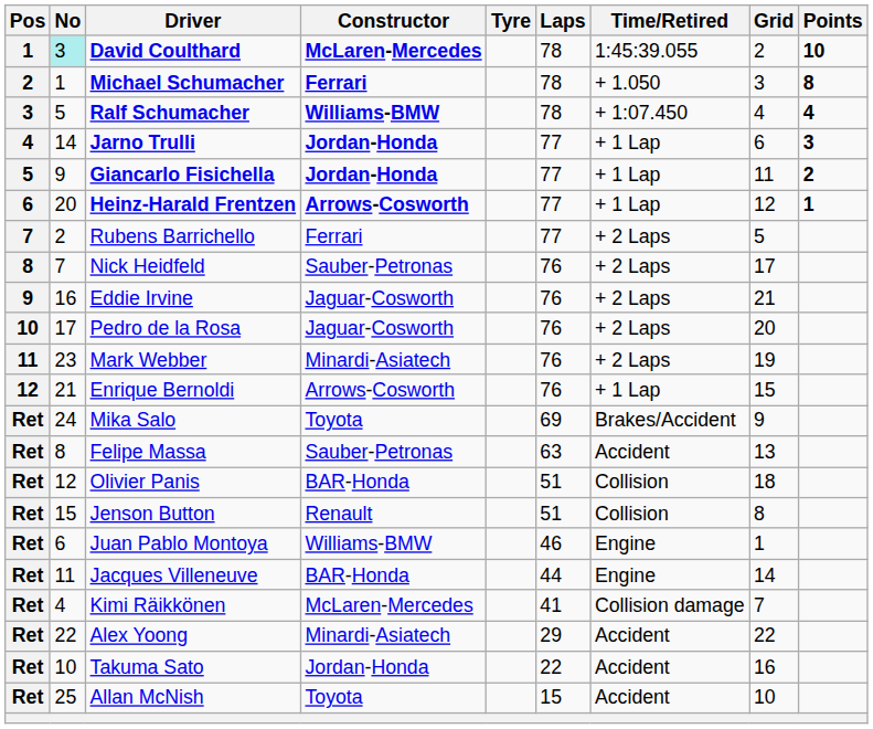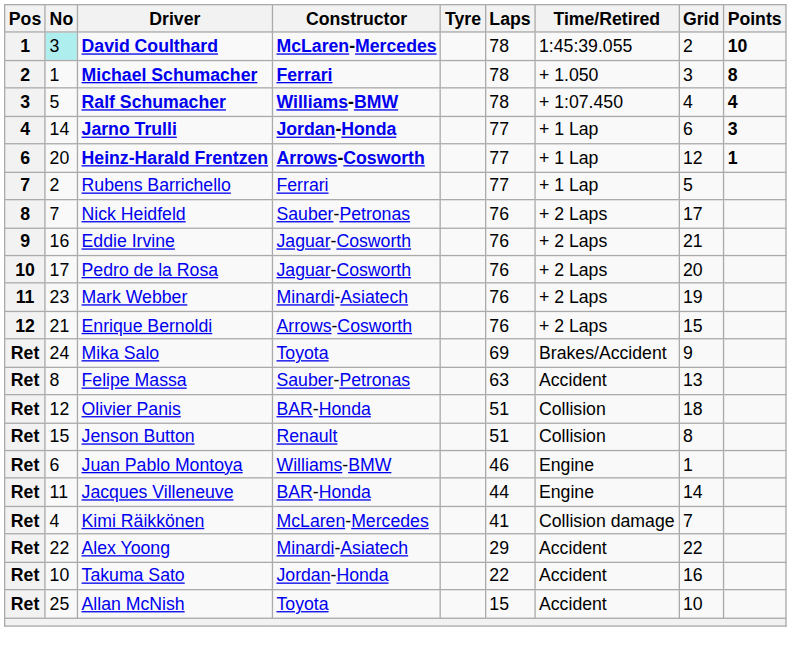- row: 5 | 9 | Giancarlo Fisichella | Jordan-Honda | 77 | + 1 Lap | 11 | 2
Rubens Barrichello | Time/Retired: + 2 Laps -> + 1 Lap
Enrique Bernoldi | Time/Retired: + 1 Lap -> + 2 Laps
